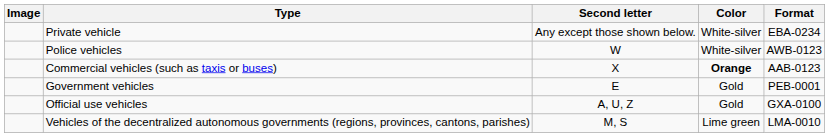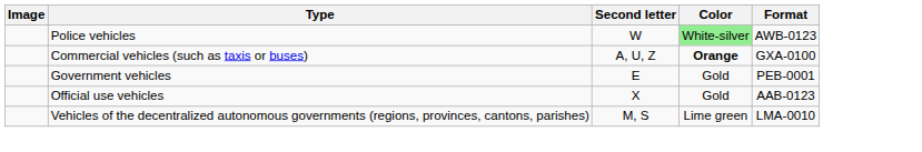- row: Private vehicle | Any except those shown below. | White-silver | EBA-0234
Police vehicles | Color: no background -> lightgreen background
Commercial vehicles (such as taxis or buses) | Second letter: X -> A, U, Z
Commercial vehicles (such as taxis or buses) | Format: AAB-0123 -> GXA-0100
Official use vehicles | Second letter: A, U, Z -> X
Official use vehicles | Format: GXA-0100 -> AAB-0123
